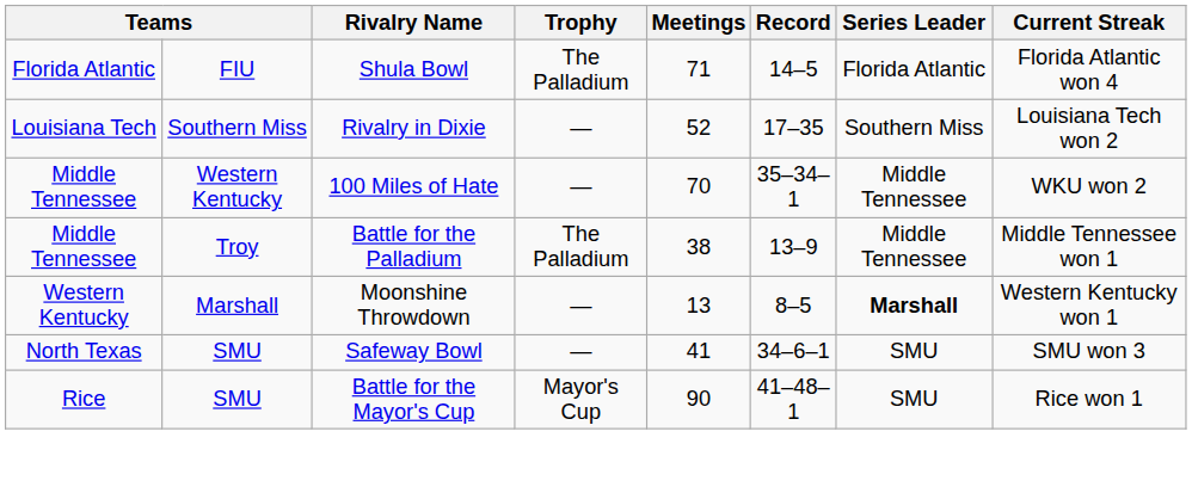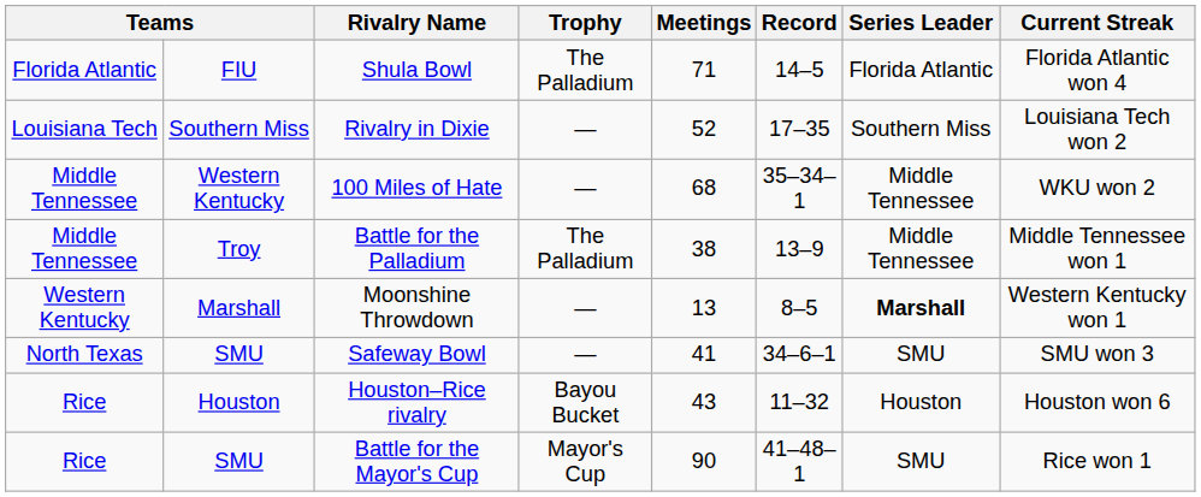100 Miles of Hate | Meetings: 70 -> 68
+ row: Rice | Houston | Houston–Rice rivalry | Bayou Bucket | 43 | 11–32 | Houston | Houston won 6
